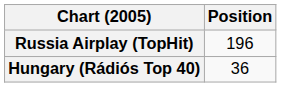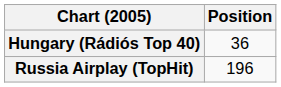rows swapped: Hungary (Rádiós Top 40) <-> Russia Airplay (TopHit)
